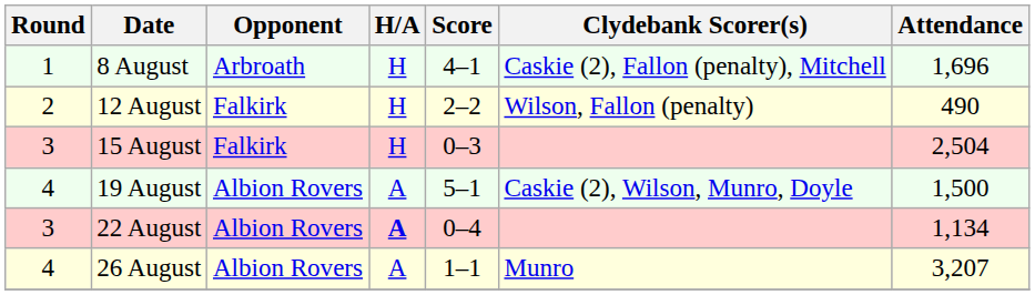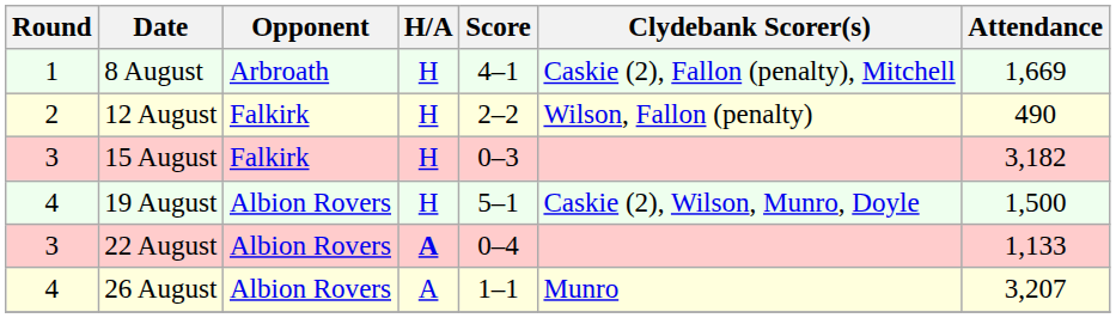8 August | Attendance: 1,696 -> 1,669
15 August | Attendance: 2,504 -> 3,182
19 August | H/A: A -> H
22 August | Attendance: 1,134 -> 1,133
